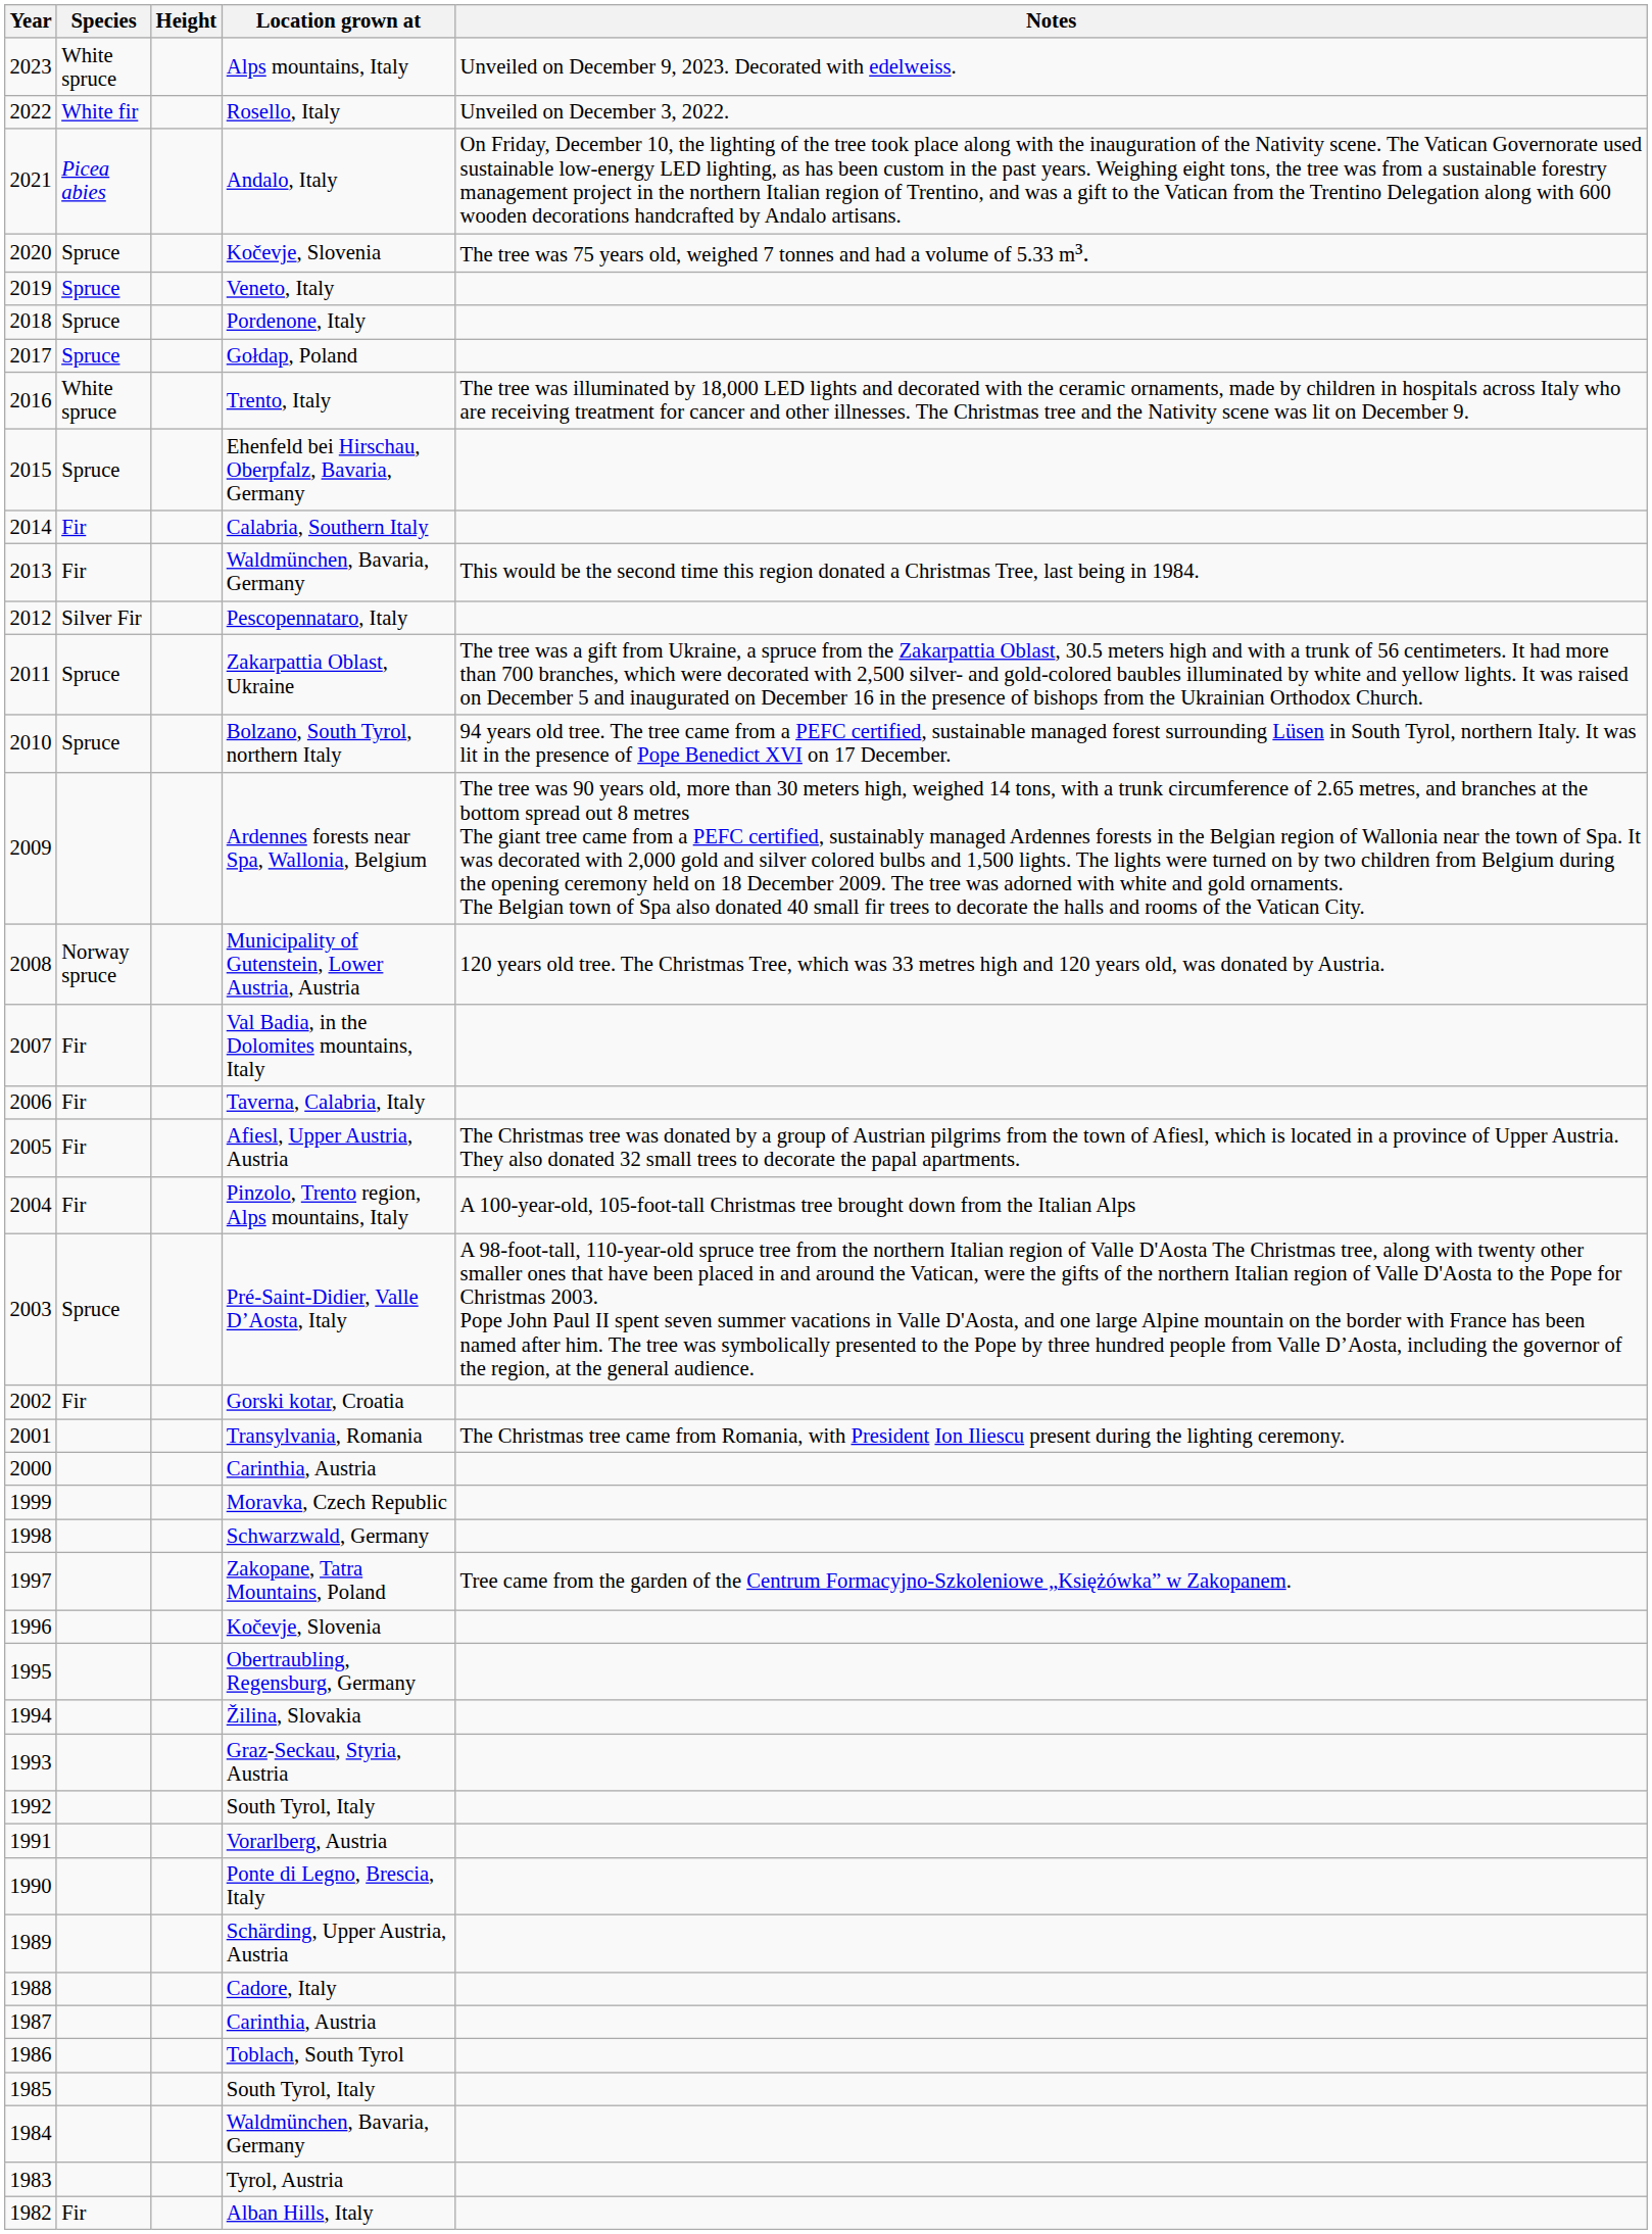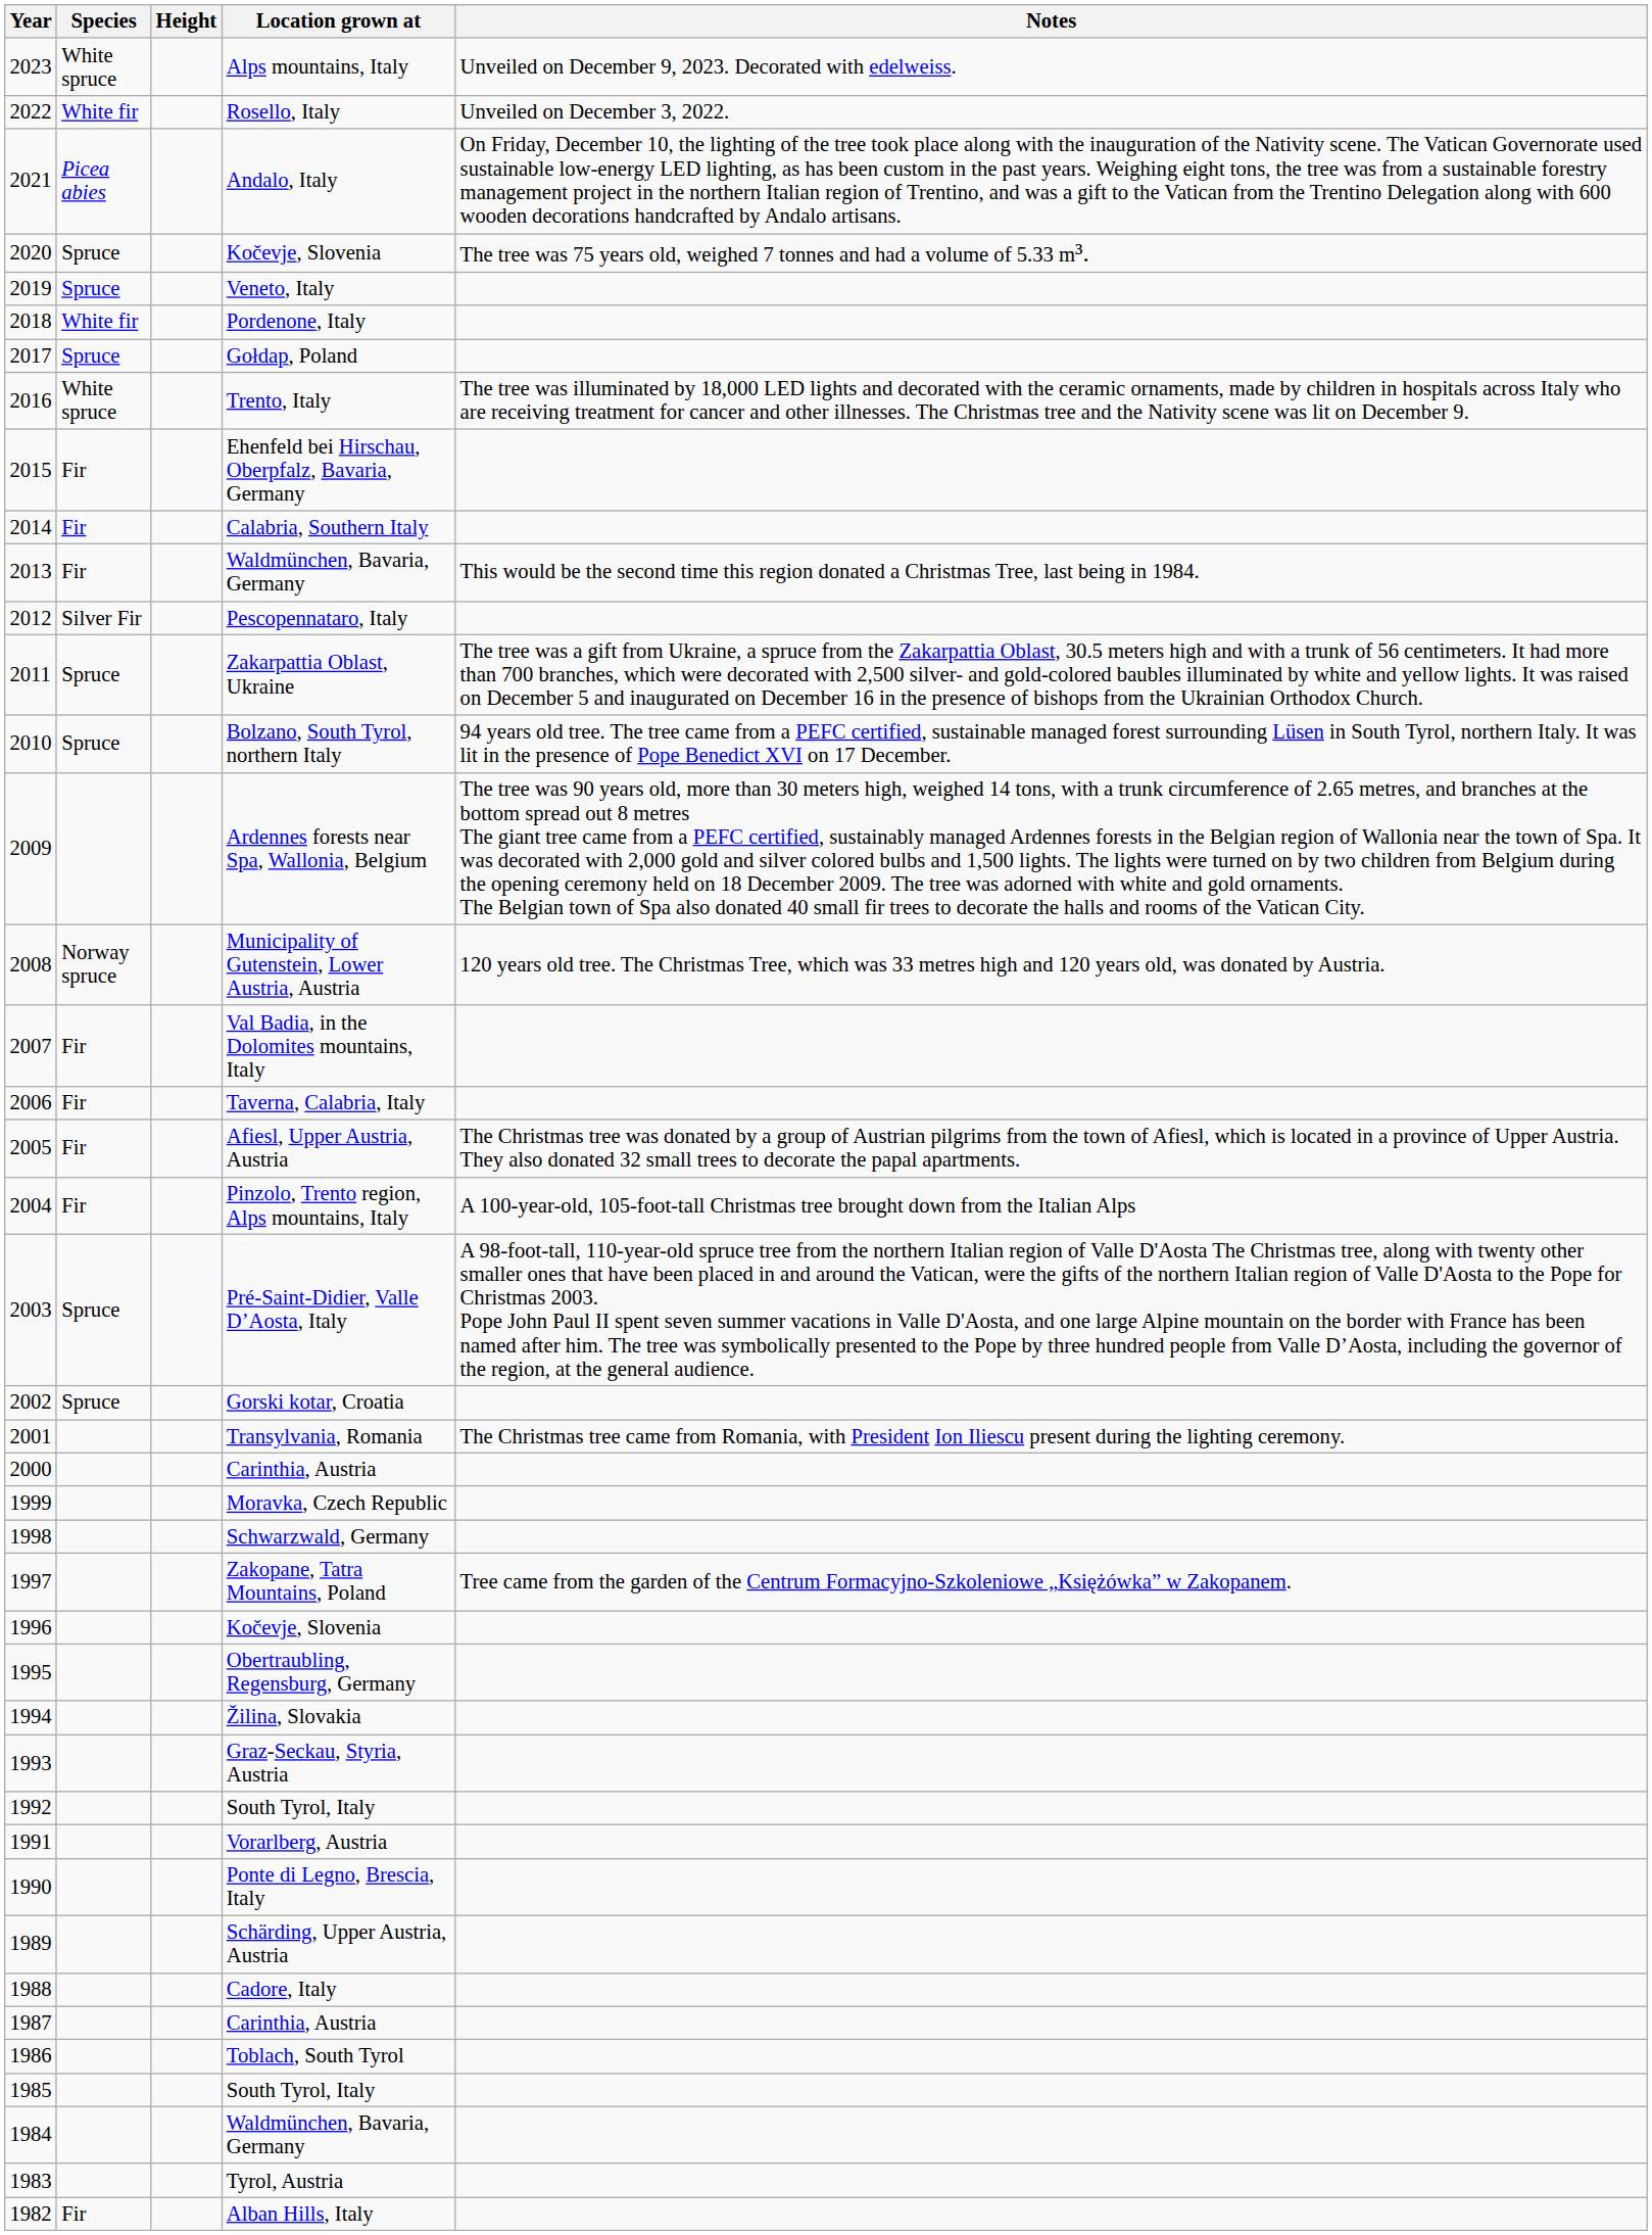Pordenone, Italy | Species: Spruce -> White fir
Ehenfeld bei Hirschau, Oberpfalz, Bavaria, Germany | Species: Spruce -> Fir
Gorski kotar, Croatia | Species: Fir -> Spruce
